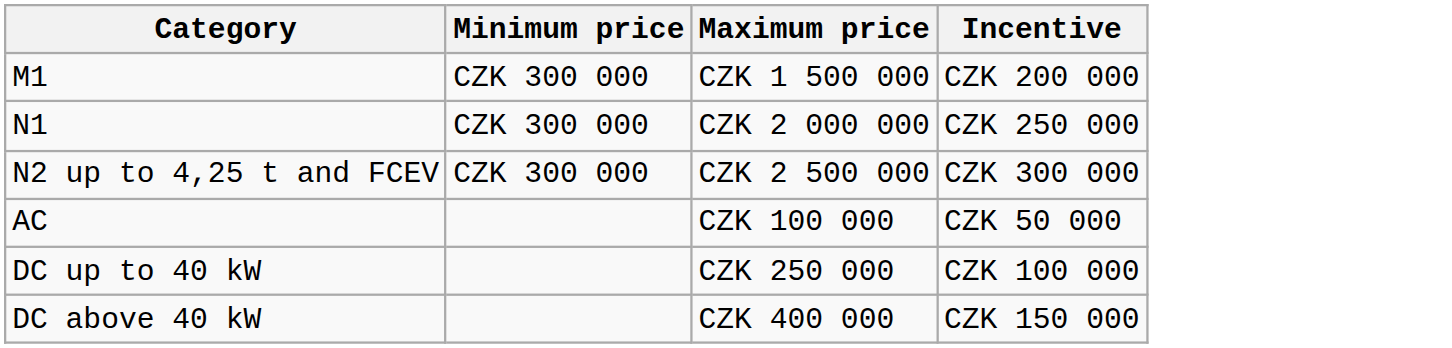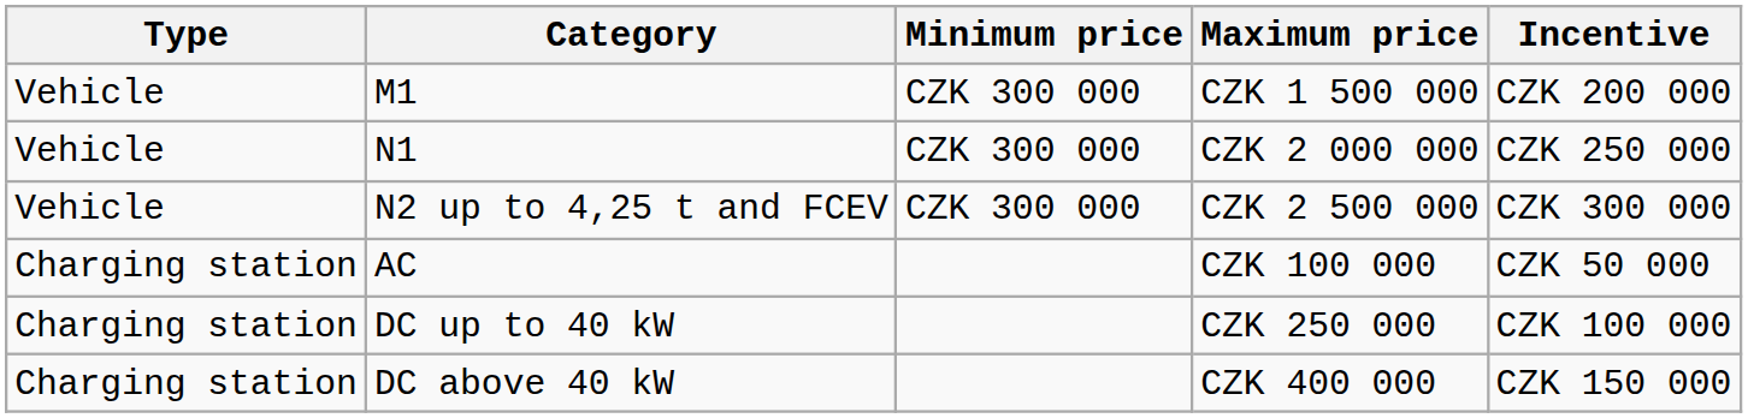+ column: Type | Vehicle | Vehicle | Vehicle | Charging station | Charging station | Charging station
